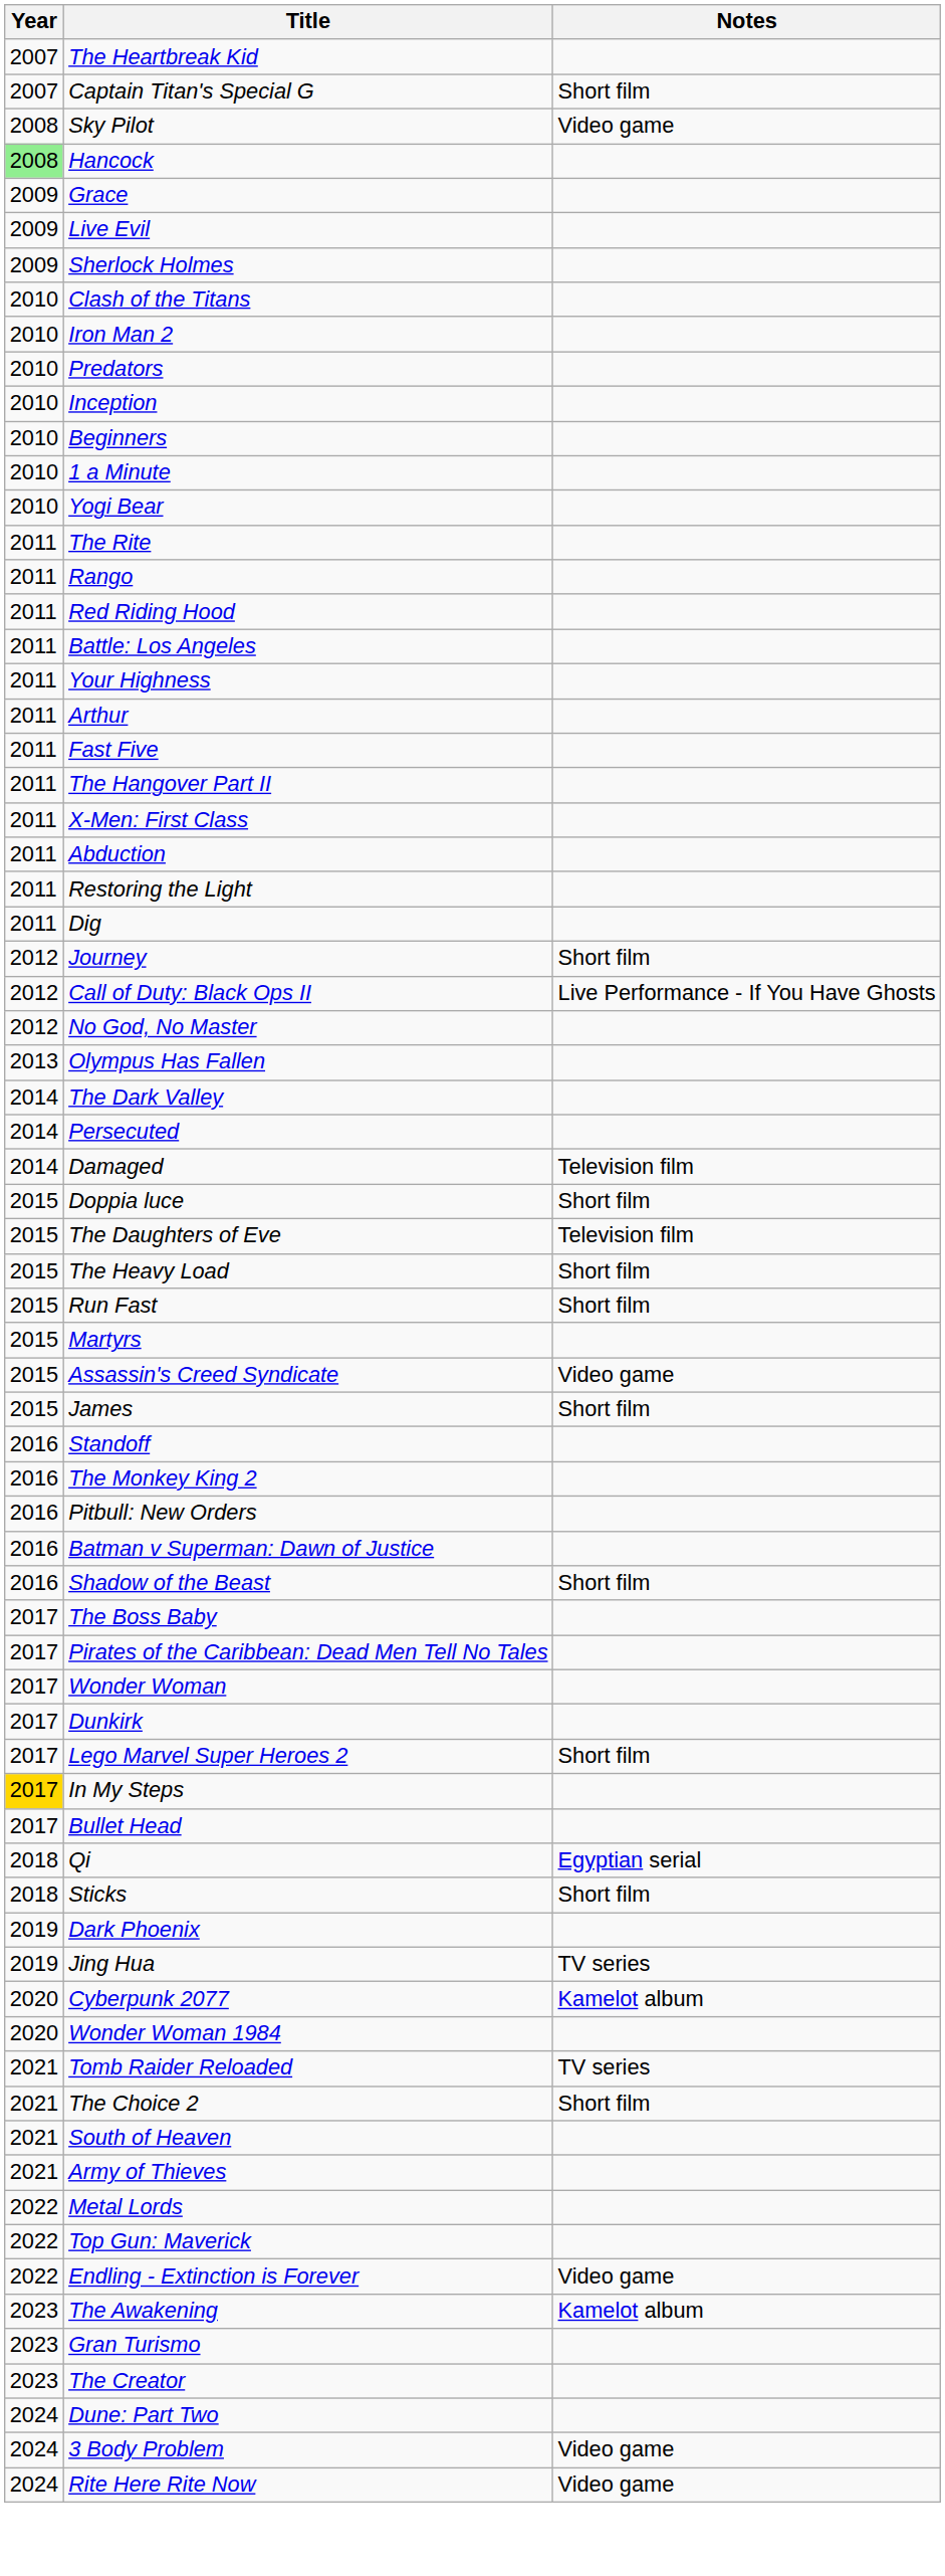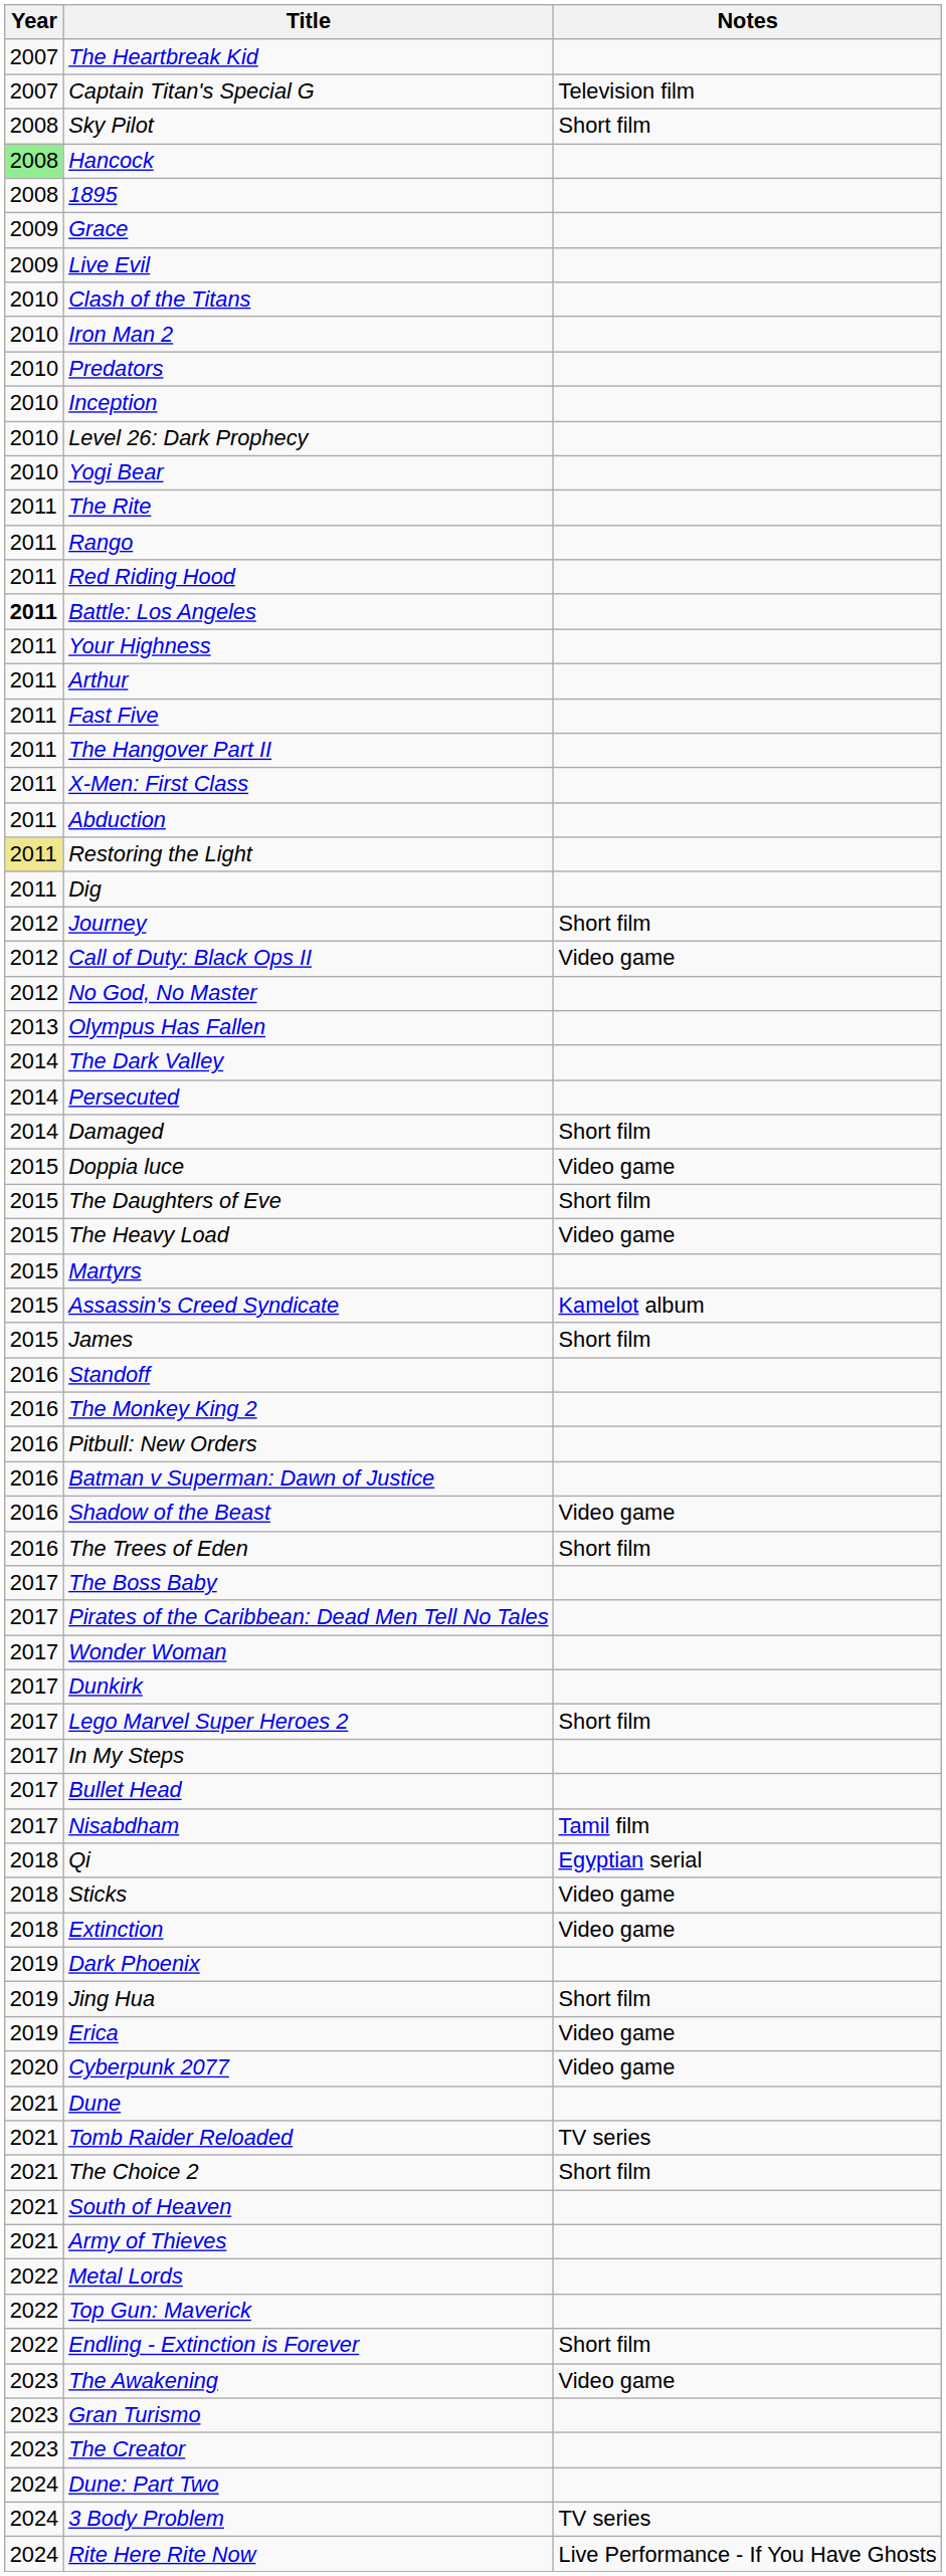Captain Titan's Special G | Notes: Short film -> Television film
Sky Pilot | Notes: Video game -> Short film
+ row: 2008 | 1895
- row: 2009 | Sherlock Holmes
- row: 2010 | Beginners
- row: 2010 | 1 a Minute
+ row: 2010 | Level 26: Dark Prophecy
Battle: Los Angeles | Year: normal -> bold
Restoring the Light | Year: no background -> khaki background
Call of Duty: Black Ops II | Notes: Live Performance - If You Have Ghosts -> Video game
Damaged | Notes: Television film -> Short film
Doppia luce | Notes: Short film -> Video game
The Daughters of Eve | Notes: Television film -> Short film
The Heavy Load | Notes: Short film -> Video game
- row: 2015 | Run Fast | Short film
Assassin's Creed Syndicate | Notes: Video game -> Kamelot album
Shadow of the Beast | Notes: Short film -> Video game
+ row: 2016 | The Trees of Eden | Short film
In My Steps | Year: gold background -> no background
+ row: 2017 | Nisabdham | Tamil film
Sticks | Notes: Short film -> Video game
+ row: 2018 | Extinction | Video game
Jing Hua | Notes: TV series -> Short film
+ row: 2019 | Erica | Video game
Cyberpunk 2077 | Notes: Kamelot album -> Video game
- row: 2020 | Wonder Woman 1984
+ row: 2021 | Dune
Endling - Extinction is Forever | Notes: Video game -> Short film
The Awakening | Notes: Kamelot album -> Video game
3 Body Problem | Notes: Video game -> TV series
Rite Here Rite Now | Notes: Video game -> Live Performance - If You Have Ghosts
